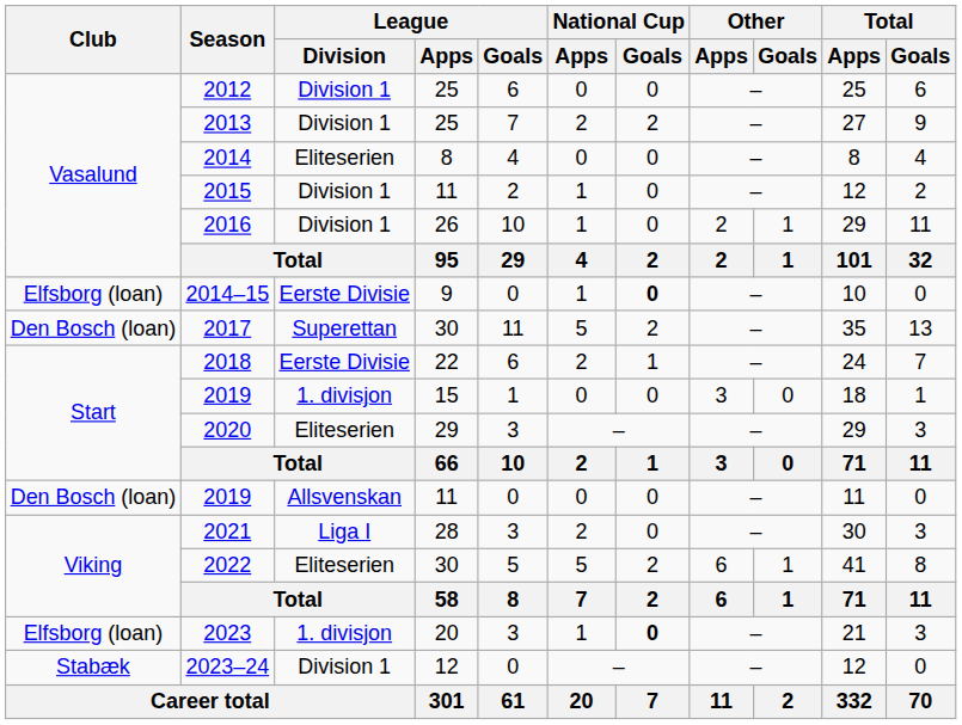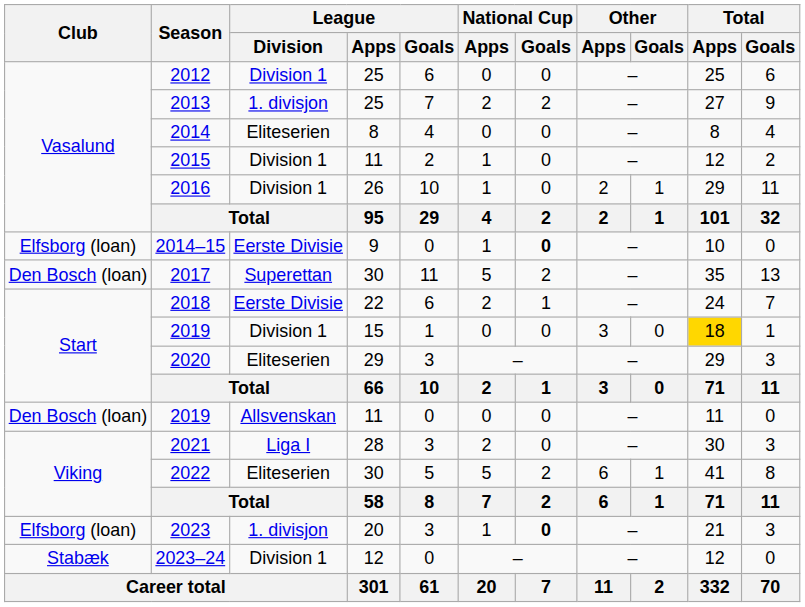2013 | League / Division: Division 1 -> 1. divisjon
2019 / 15 | League / Division: 1. divisjon -> Division 1
2019 / 15 | Total / Apps: no background -> gold background
